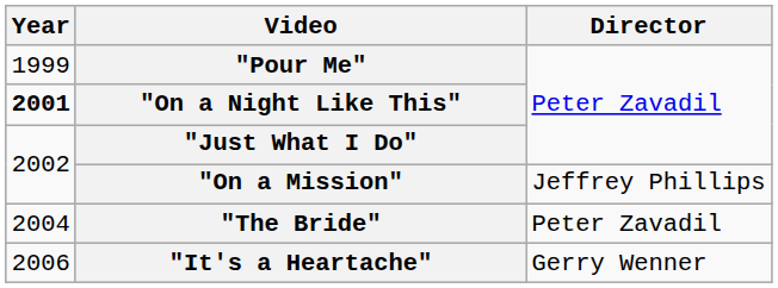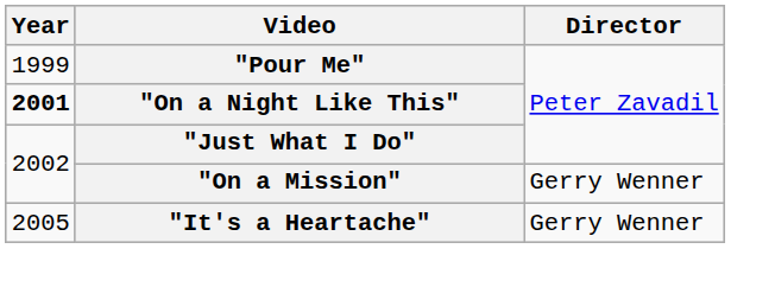"On a Mission" | Director: Jeffrey Phillips -> Gerry Wenner
- row: 2004 | "The Bride" | Peter Zavadil
"It's a Heartache" | Year: 2006 -> 2005
